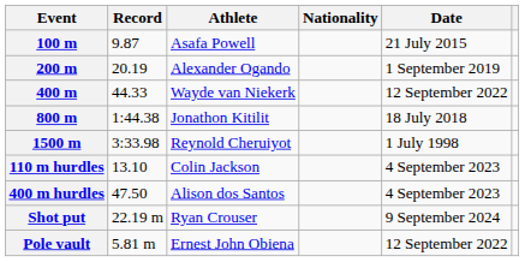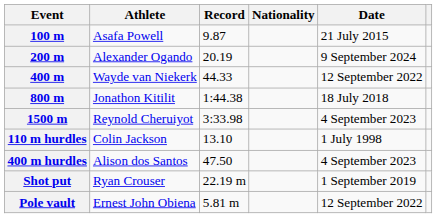columns swapped: Record <-> Athlete
200 m | Date: 1 September 2019 -> 9 September 2024
1500 m | Date: 1 July 1998 -> 4 September 2023
110 m hurdles | Date: 4 September 2023 -> 1 July 1998
Shot put | Date: 9 September 2024 -> 1 September 2019
